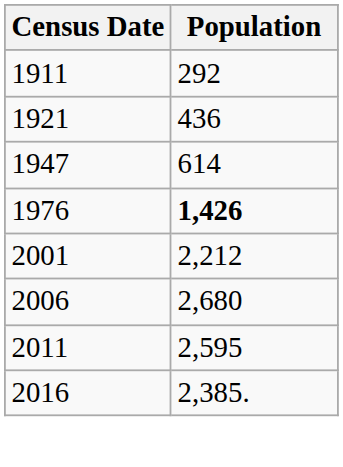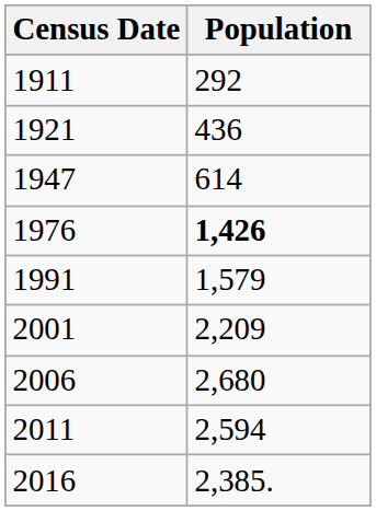+ row: 1991 | 1,579
2001 | Population: 2,212 -> 2,209
2011 | Population: 2,595 -> 2,594
